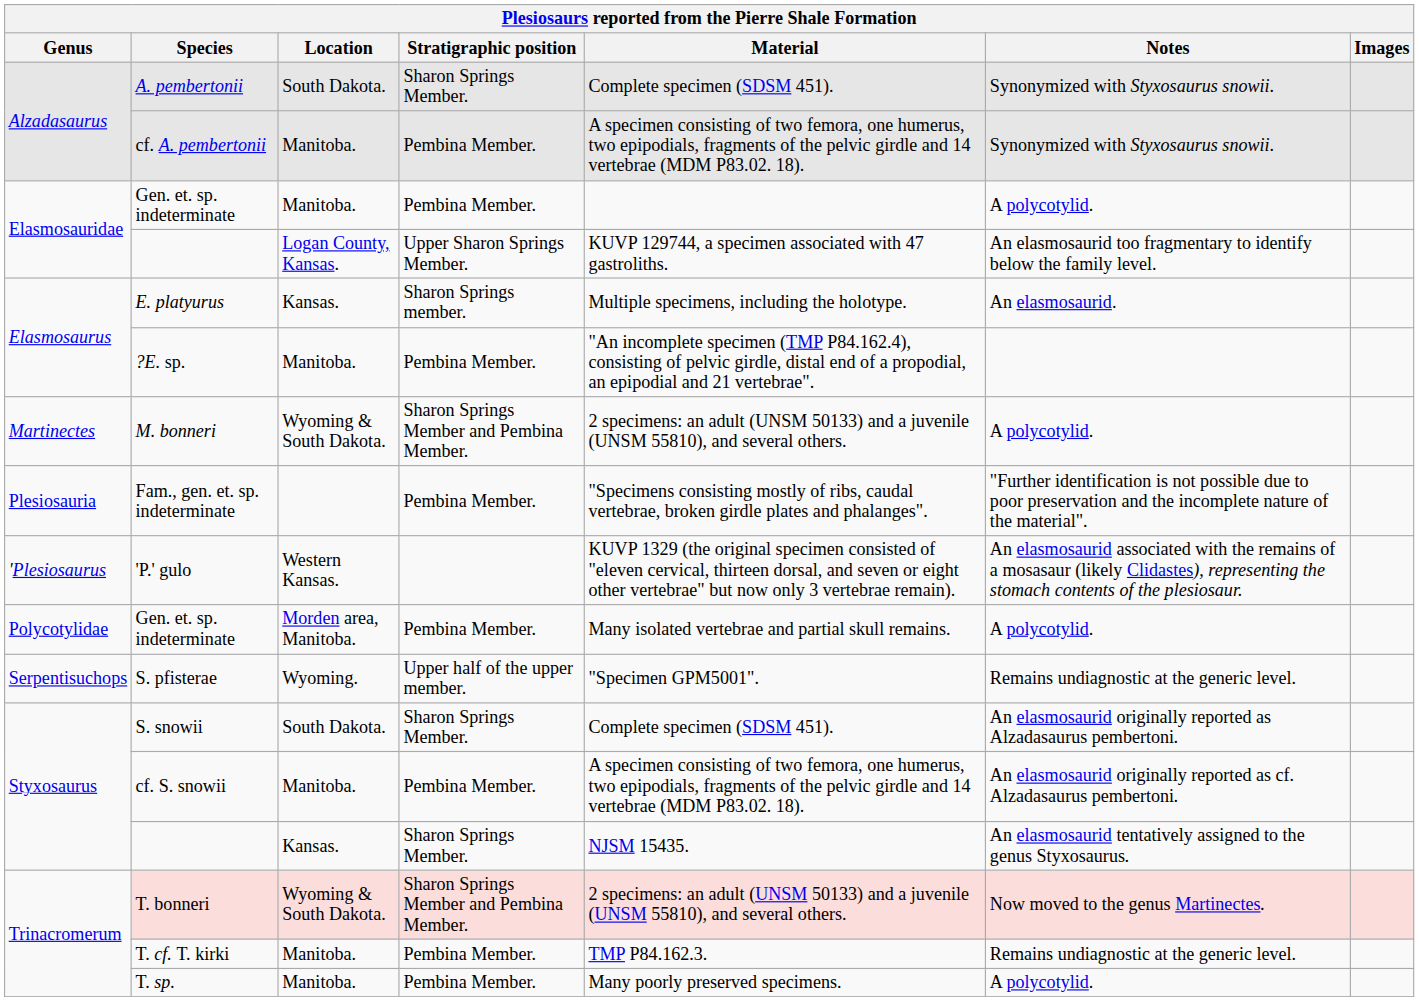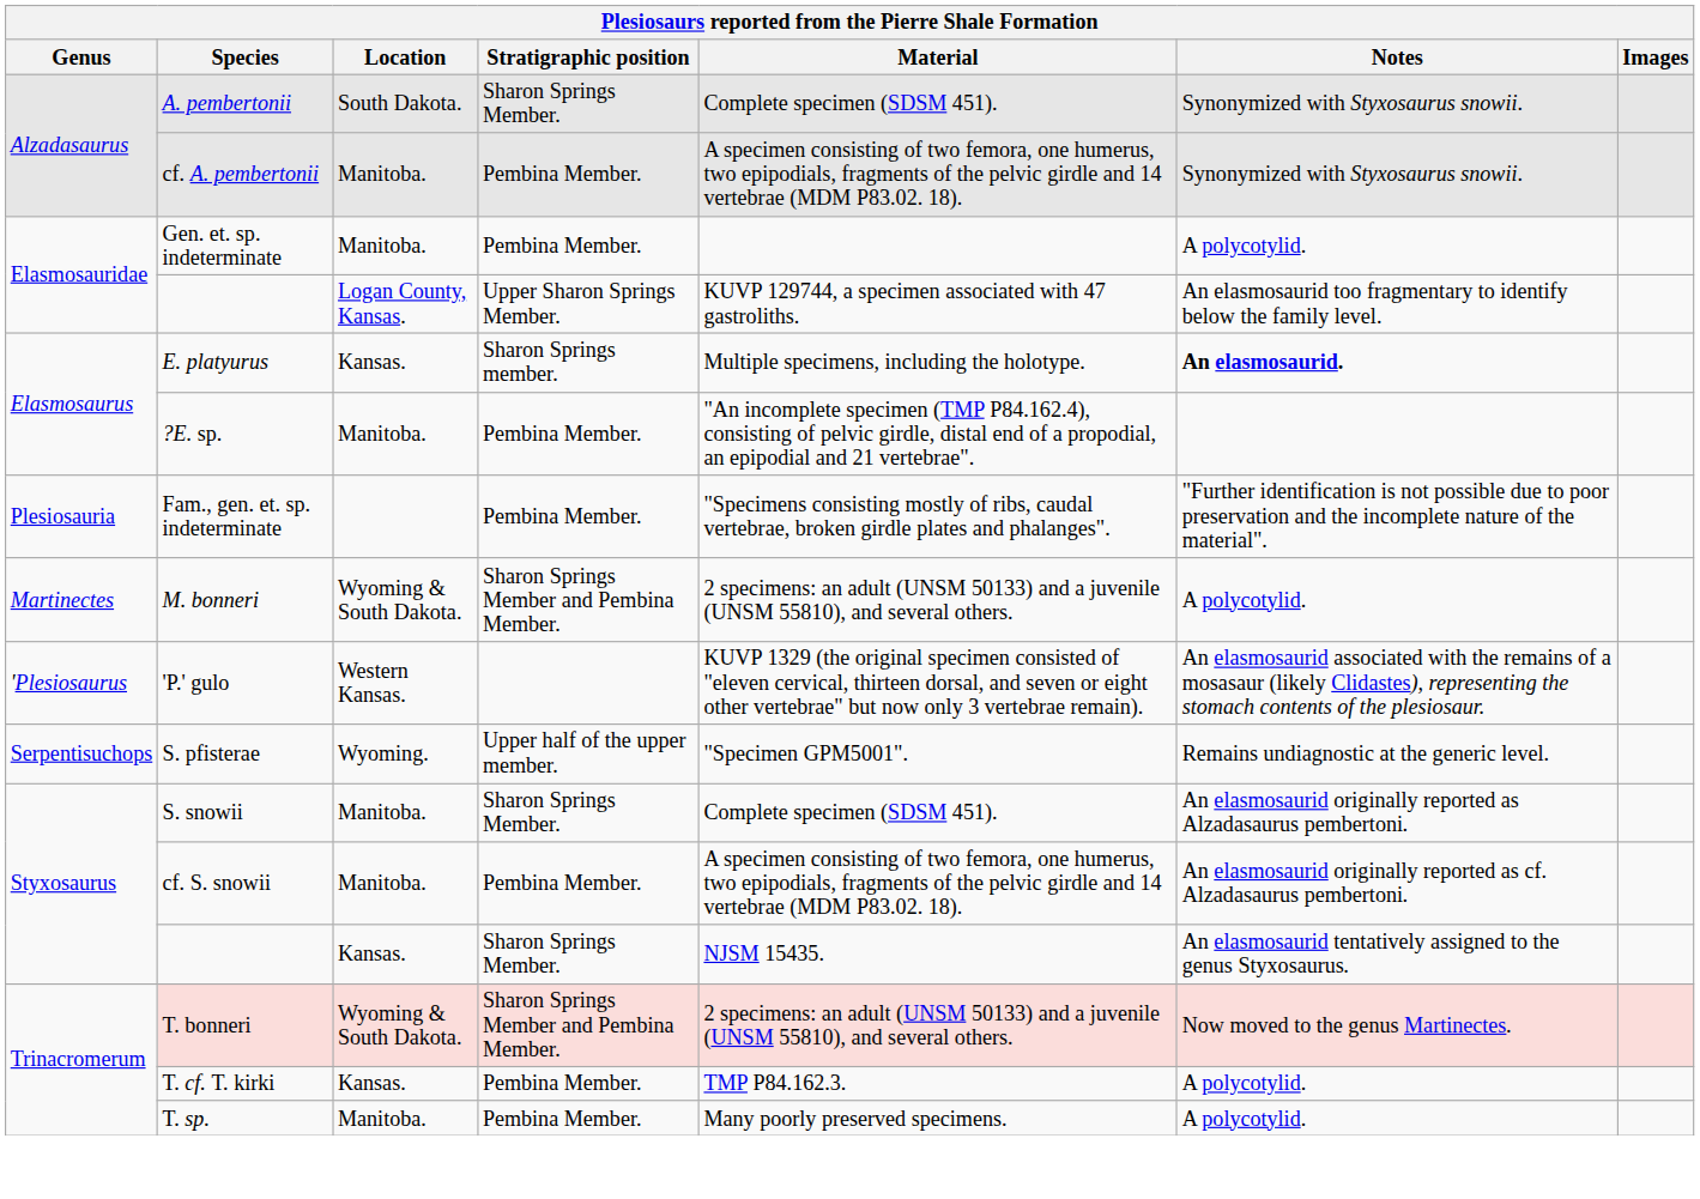E. platyurus | Notes: normal -> bold
rows swapped: M. bonneri <-> Fam., gen. et. sp. indeterminate
- row: Polycotylidae | Gen. et. sp. indeterminate | Morden area, Manitoba. | Pembina Member. | Many isolated vertebrae and partial skull remains. | A polycotylid.
S. snowii | Location: South Dakota. -> Manitoba.
T. cf. T. kirki | Location: Manitoba. -> Kansas.
T. cf. T. kirki | Notes: Remains undiagnostic at the generic level. -> A polycotylid.
